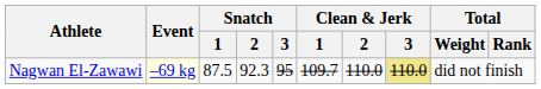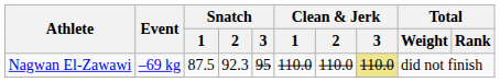Nagwan El-Zawawi | Event: lightyellow background -> no background
Nagwan El-Zawawi | Clean & Jerk / 1: 109.7 -> 110.0
